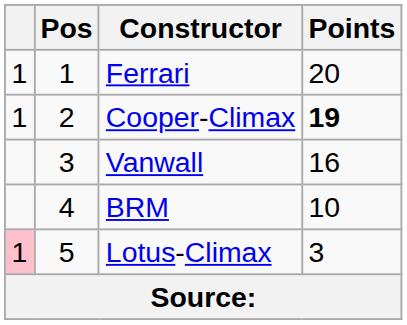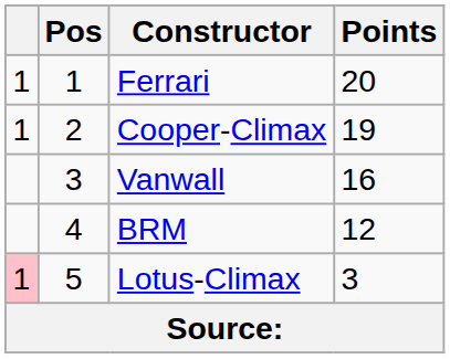Cooper-Climax | Points: bold -> normal
BRM | Points: 10 -> 12
